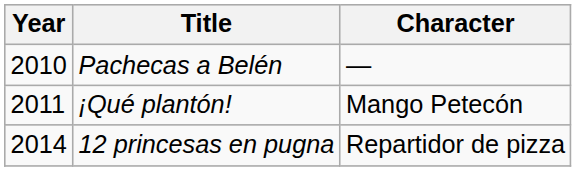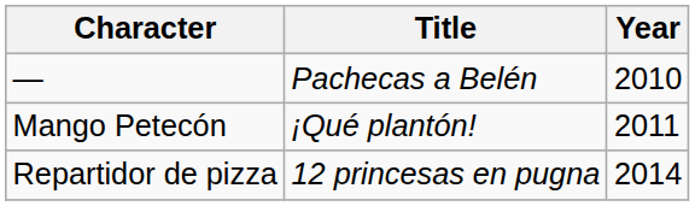columns swapped: Year <-> Character
